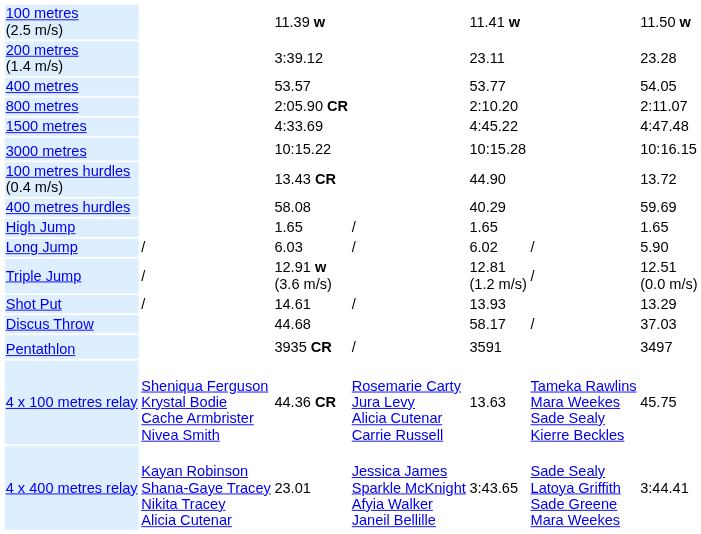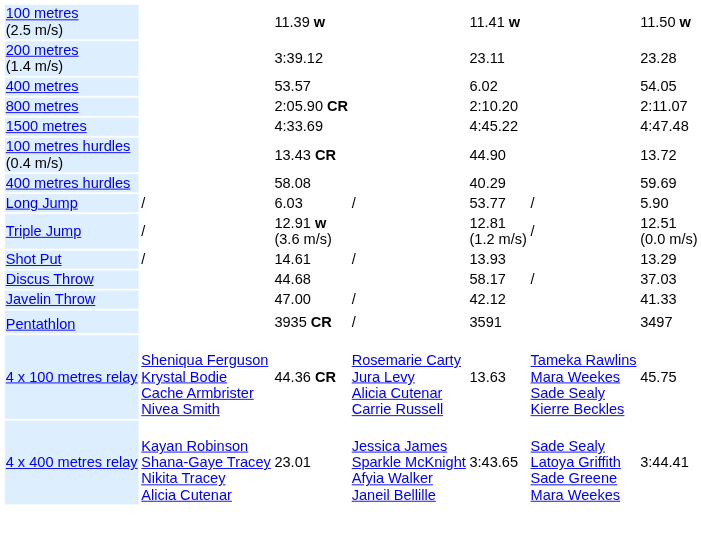400 metres | column 5: 53.77 -> 6.02
- row: 3000 metres | 10:15.22 | 10:15.28 | 10:16.15
- row: High Jump | 1.65 | / | 1.65 | 1.65
Long Jump | column 5: 6.02 -> 53.77
+ row: Javelin Throw | 47.00 | / | 42.12 | 41.33
